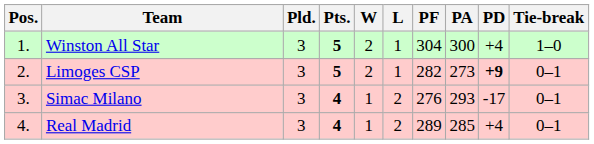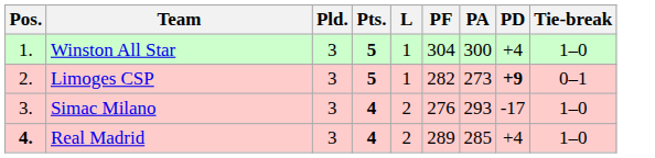- column: W | 2 | 2 | 1 | 1
Simac Milano | Tie-break: 0–1 -> 1–0
Real Madrid | Pos.: normal -> bold
Real Madrid | Tie-break: 0–1 -> 1–0
